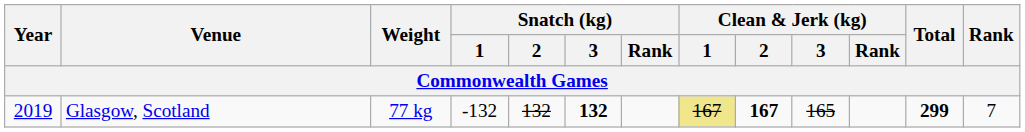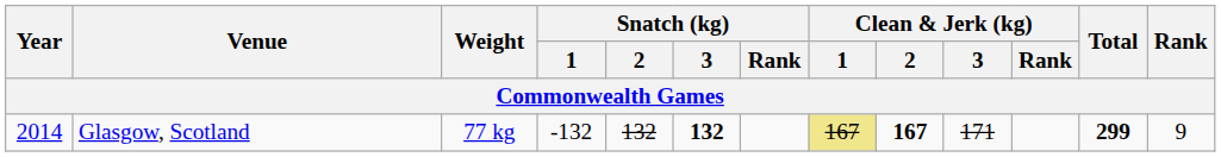Glasgow, Scotland | Year: 2019 -> 2014
Glasgow, Scotland | Clean & Jerk (kg) / 3: 165 -> 171
Glasgow, Scotland | Rank: 7 -> 9
